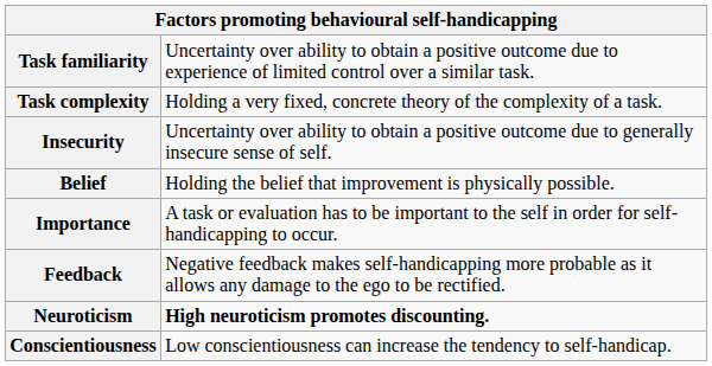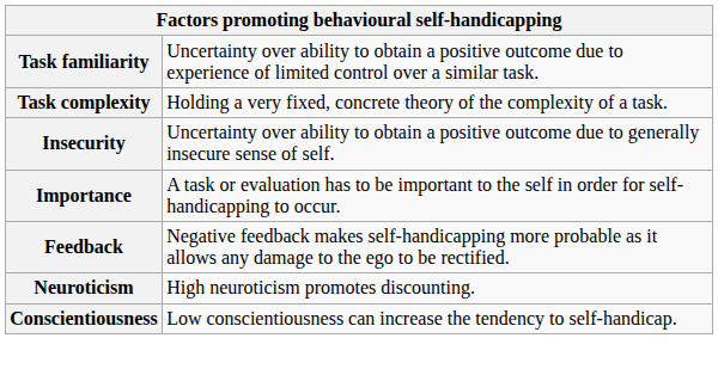- row: Belief | Holding the belief that improvement is physically possible.
Neuroticism | column 2: bold -> normal
